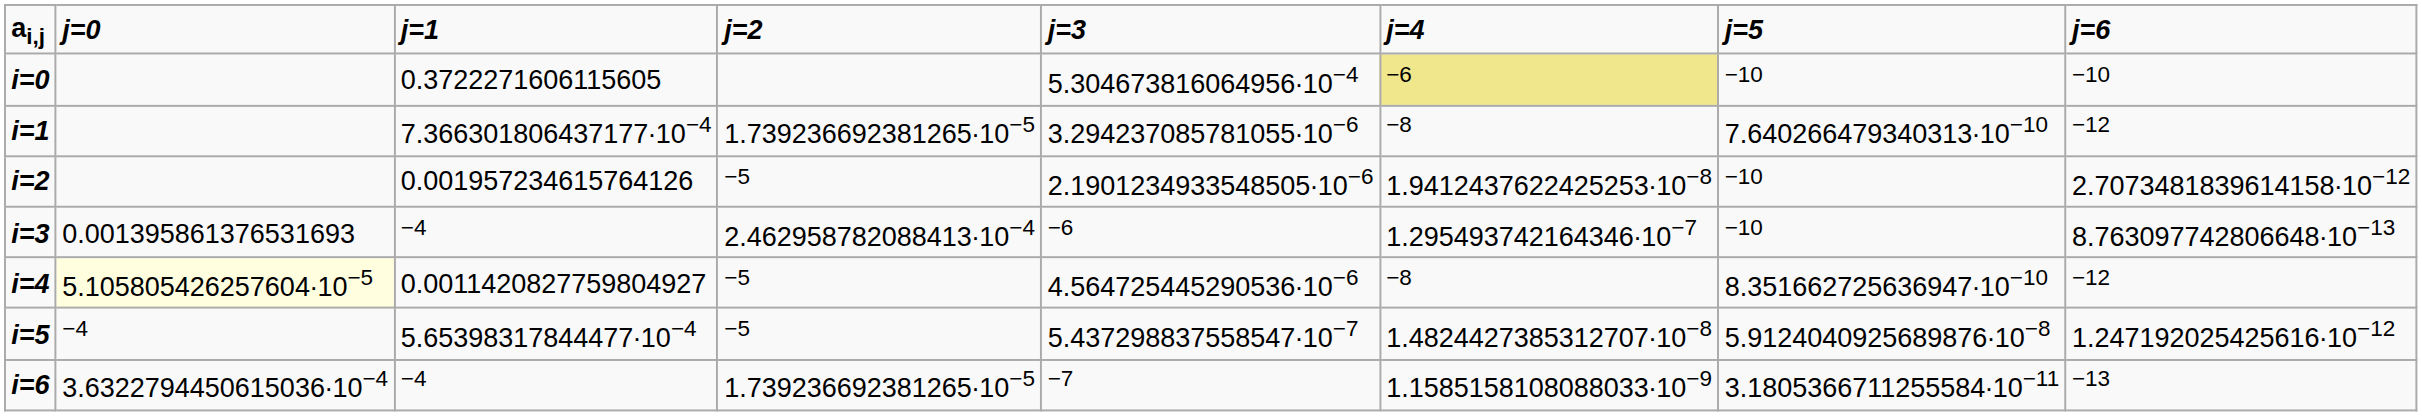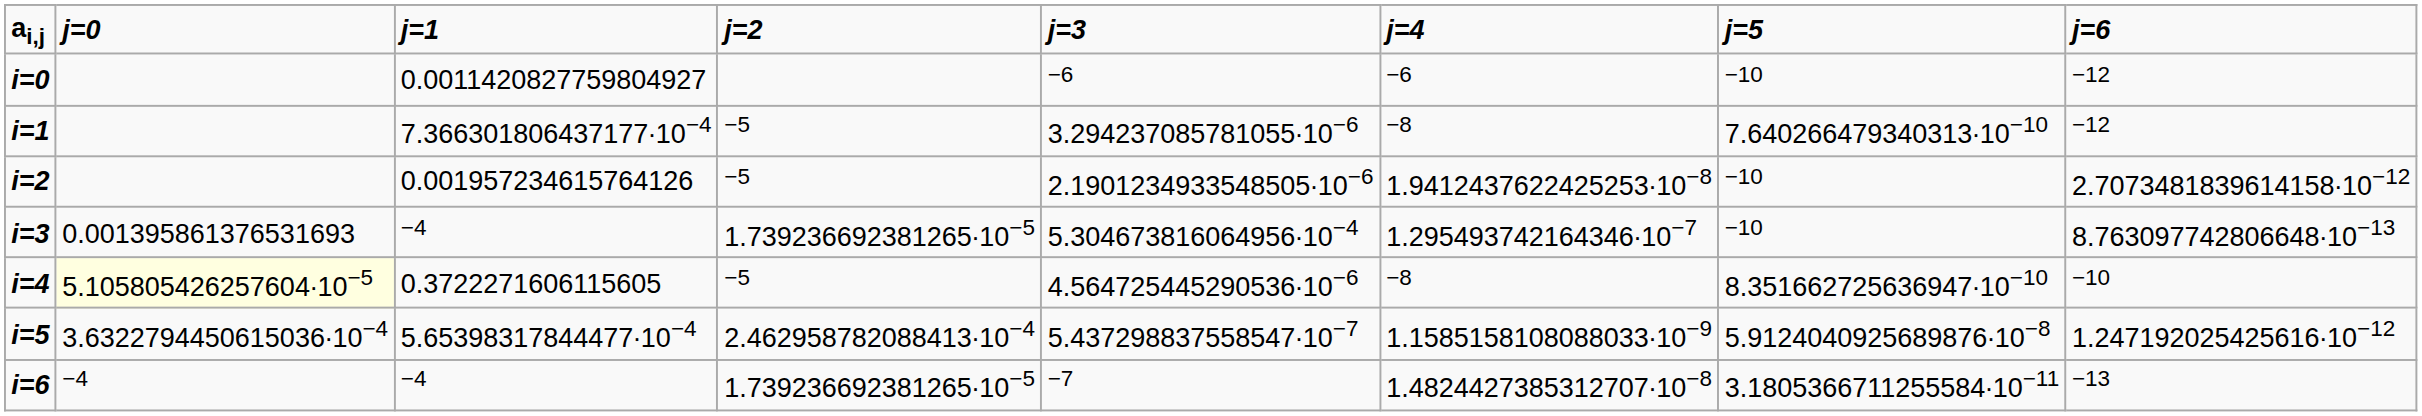i=0 | j=1: 0.3722271606115605 -> 0.0011420827759804927
i=0 | j=3: 5.304673816064956∙10−4 -> −6
i=0 | j=4: khaki background -> no background
i=0 | j=6: −10 -> −12
i=1 | j=2: 1.739236692381265∙10−5 -> −5
i=3 | j=2: 2.462958782088413∙10−4 -> 1.739236692381265∙10−5
i=3 | j=3: −6 -> 5.304673816064956∙10−4
i=4 | j=1: 0.0011420827759804927 -> 0.3722271606115605
i=4 | j=6: −12 -> −10
i=5 | j=0: −4 -> 3.6322794450615036∙10−4
i=5 | j=2: −5 -> 2.462958782088413∙10−4
i=5 | j=4: 1.4824427385312707∙10−8 -> 1.1585158108088033∙10−9
i=6 | j=0: 3.6322794450615036∙10−4 -> −4
i=6 | j=4: 1.1585158108088033∙10−9 -> 1.4824427385312707∙10−8
